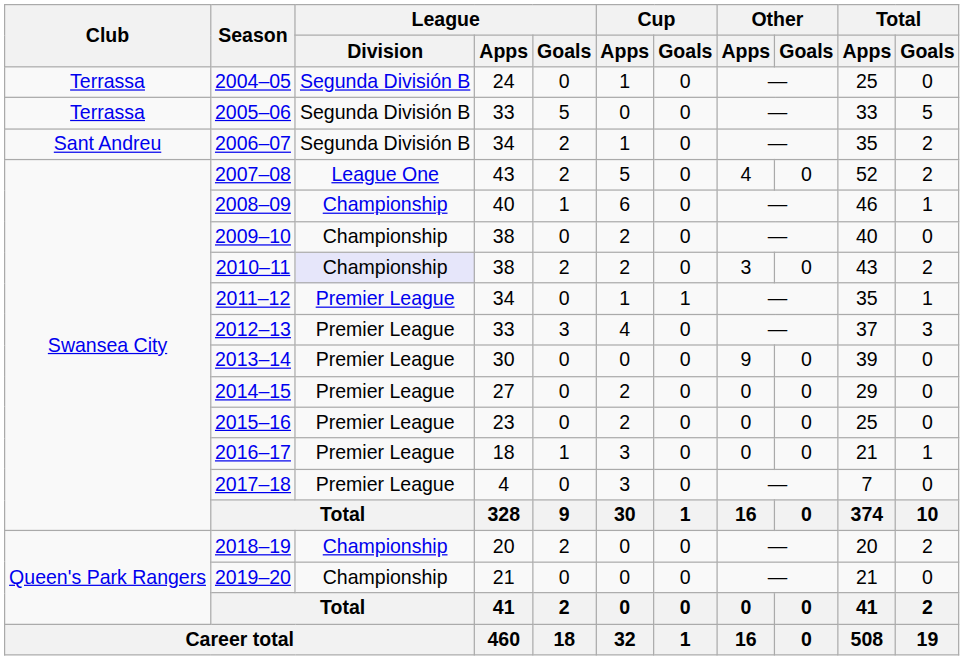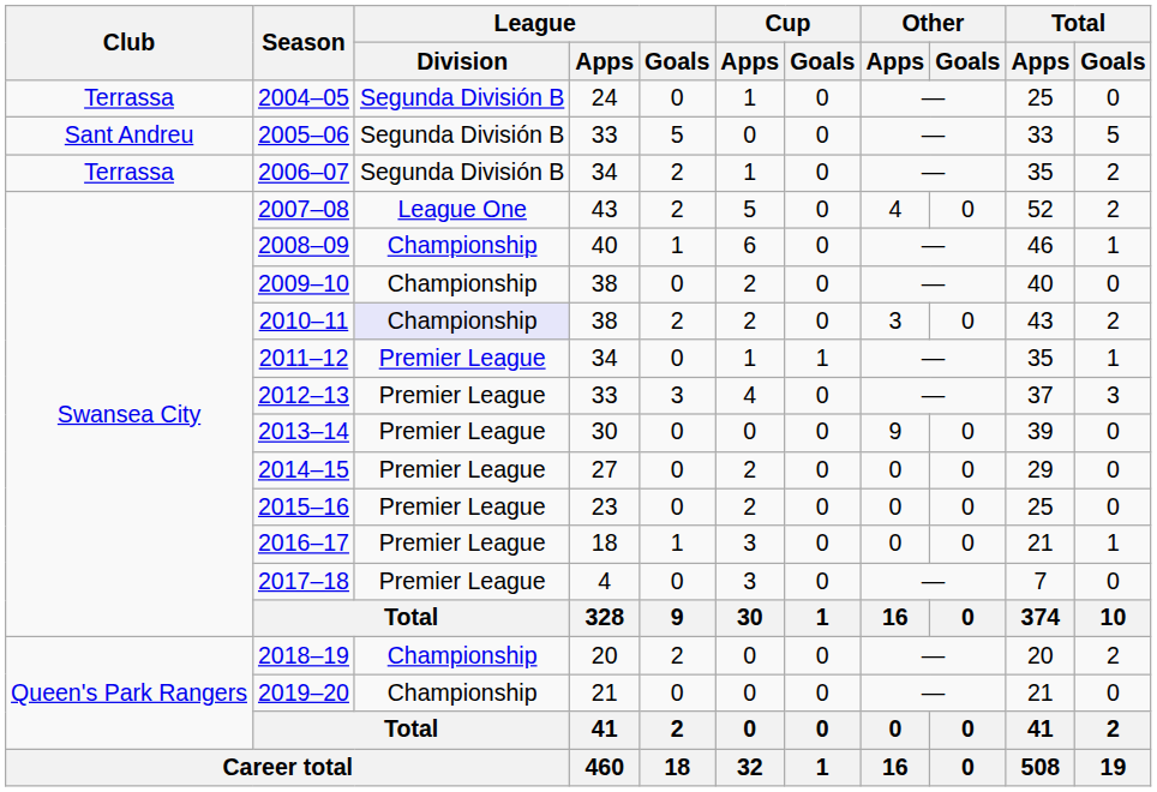2005–06 | Club: Terrassa -> Sant Andreu
2006–07 | Club: Sant Andreu -> Terrassa
